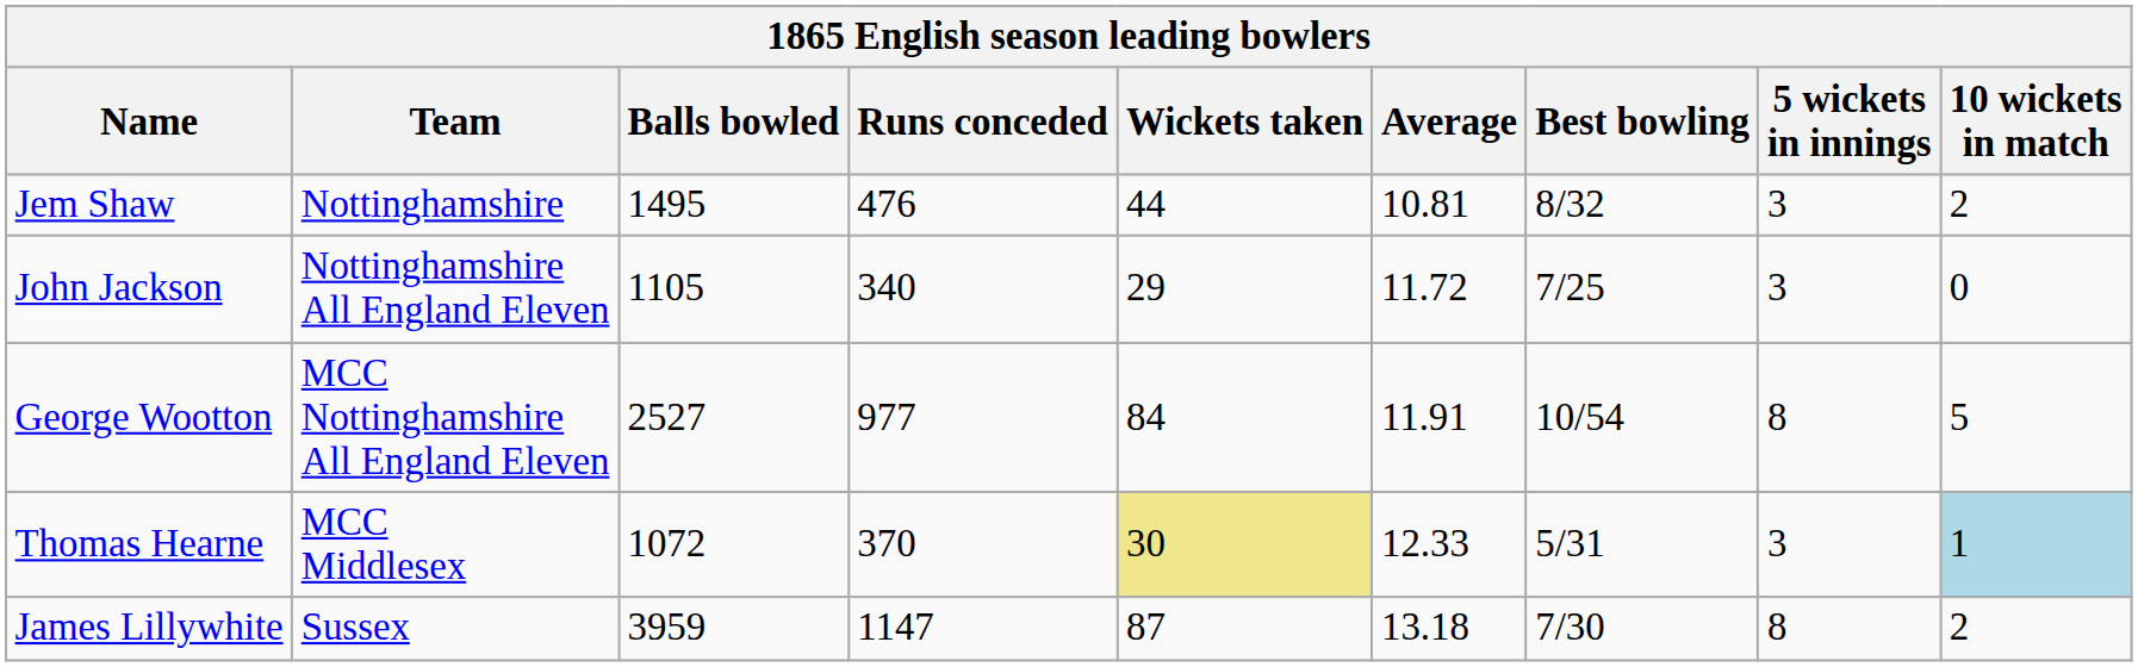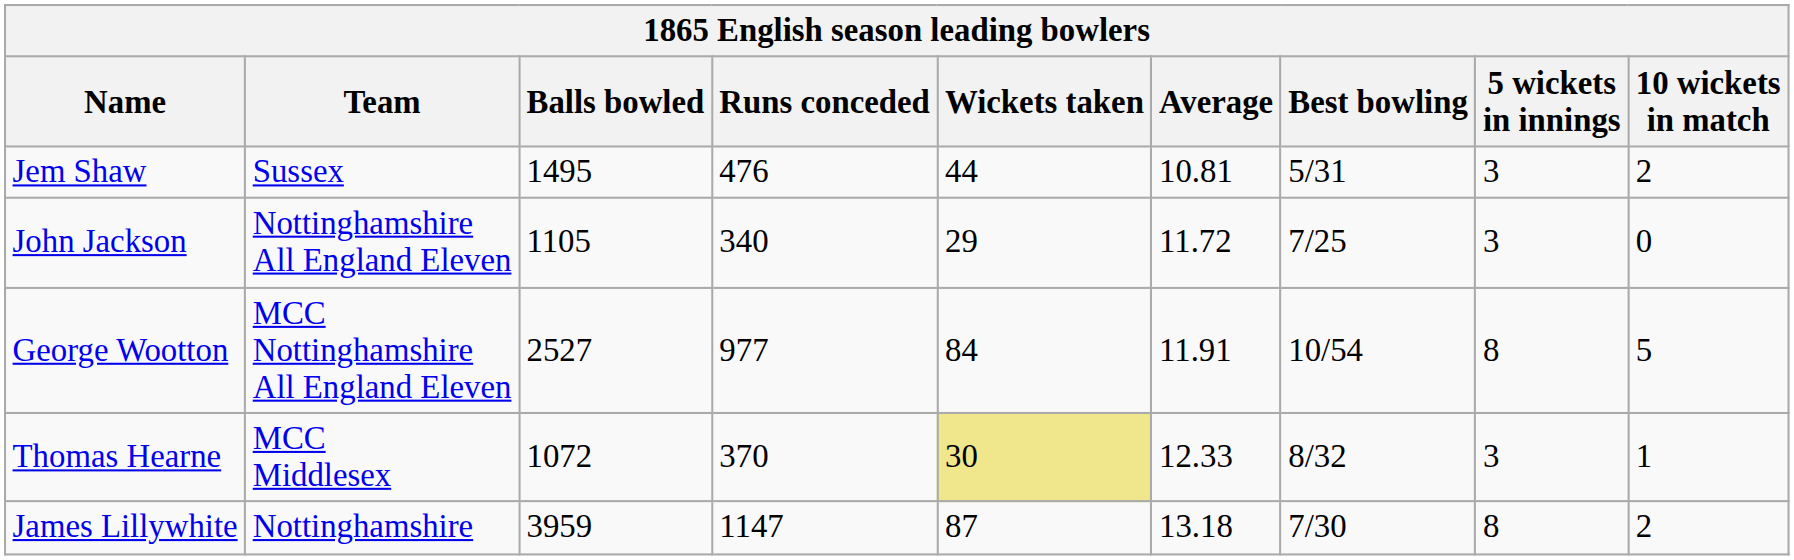Jem Shaw | Team: Nottinghamshire -> Sussex
Jem Shaw | Best bowling: 8/32 -> 5/31
Thomas Hearne | Best bowling: 5/31 -> 8/32
Thomas Hearne | 10 wickets in match: lightblue background -> no background
James Lillywhite | Team: Sussex -> Nottinghamshire
